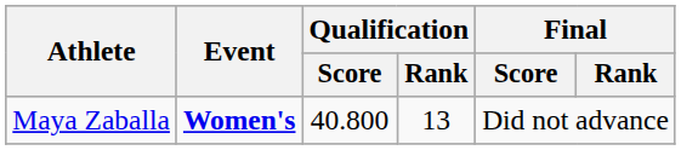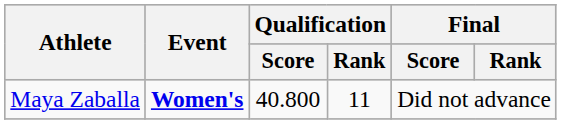Maya Zaballa | Qualification / Rank: 13 -> 11
